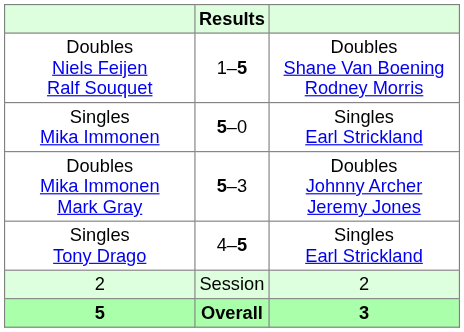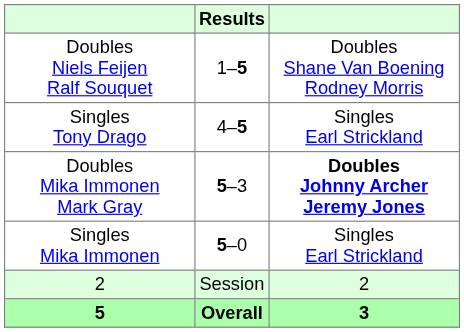rows swapped: Singles Tony Drago <-> Singles Mika Immonen
Doubles Mika Immonen Mark Gray | column 3: normal -> bold
